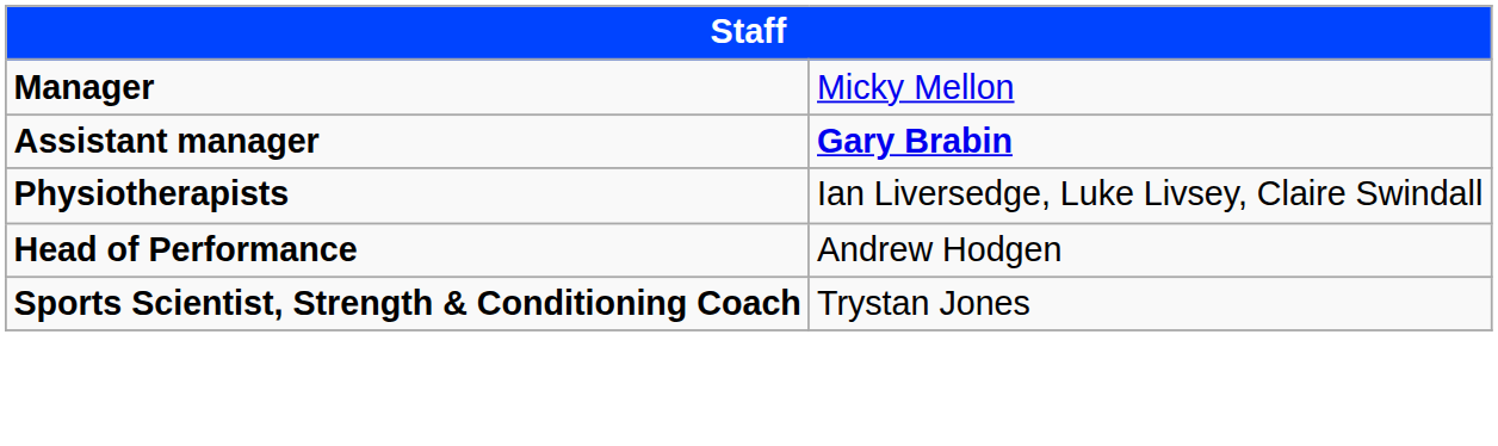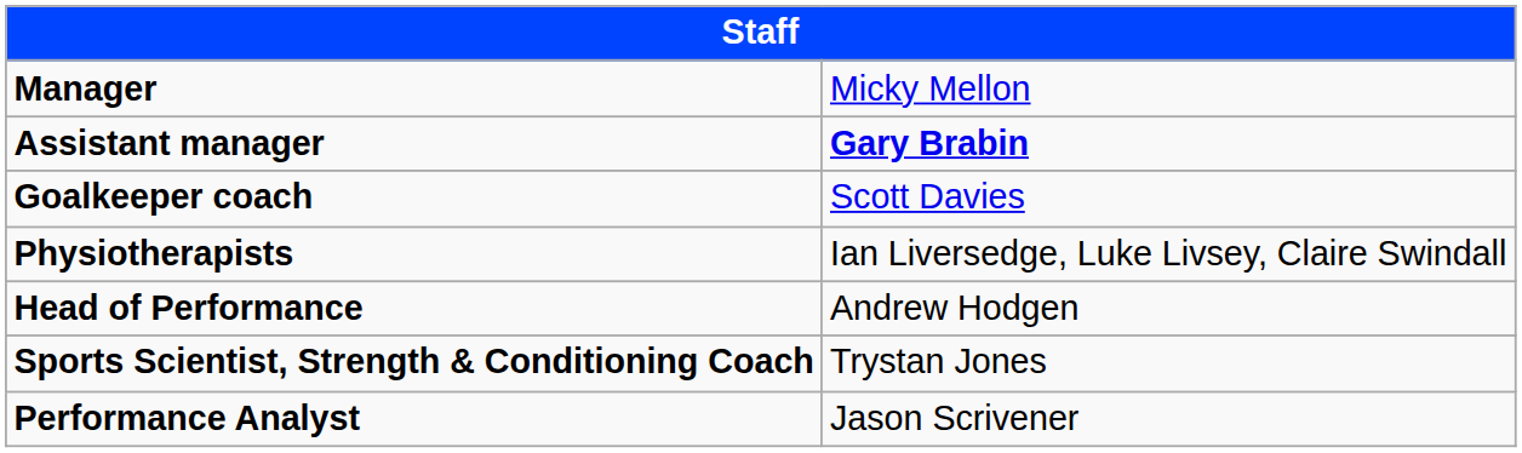+ row: Goalkeeper coach | Scott Davies
+ row: Performance Analyst | Jason Scrivener
